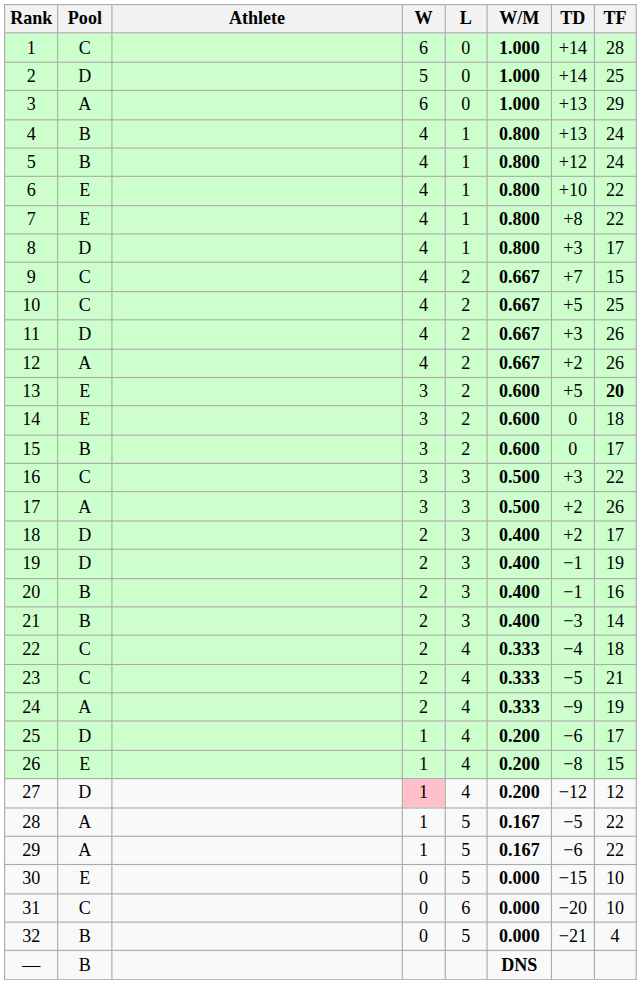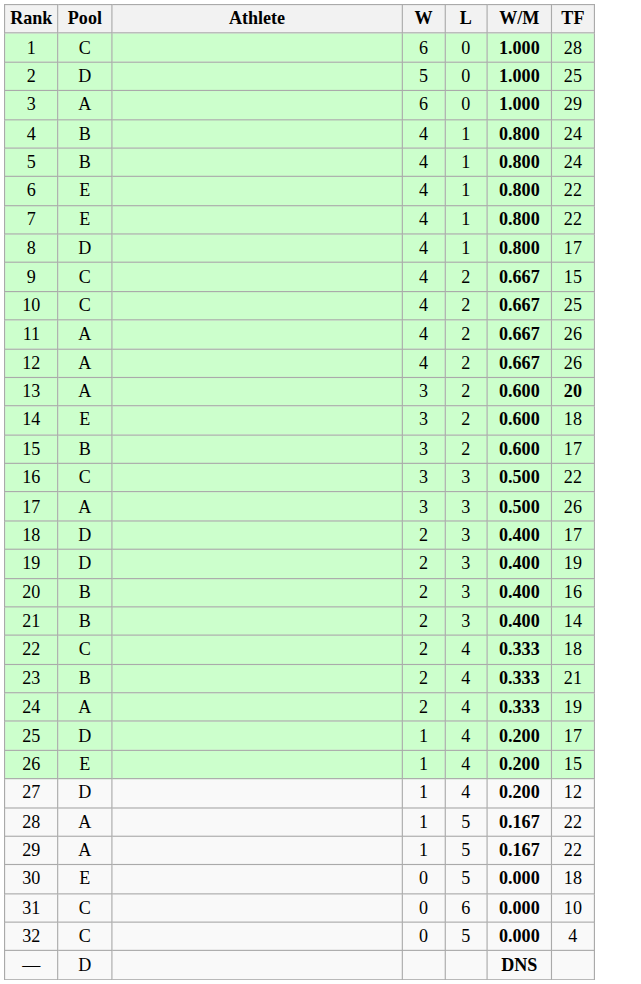- column: TD | +14 | +14 | +13 | +13 | +12 | +10 | +8 | +3 | +7 | +5 | +3 | +2 | +5 | 0 | 0 | +3 | +2 | +2 | −1 | −1 | −3 | −4 | −5 | −9 | −6 | −8 | −12 | −5 | −6 | −15 | −20 | −21
11 | Pool: D -> A
13 | Pool: E -> A
23 | Pool: C -> B
27 | W: pink background -> no background
30 | TF: 10 -> 18
32 | Pool: B -> C
— | Pool: B -> D
